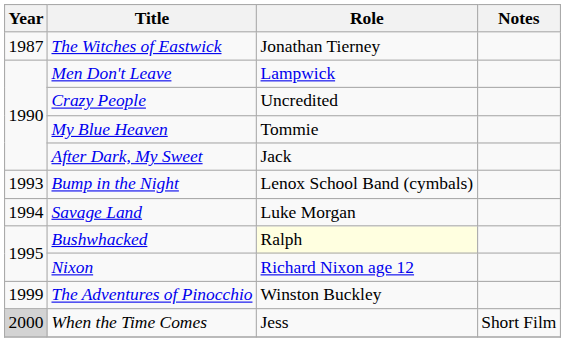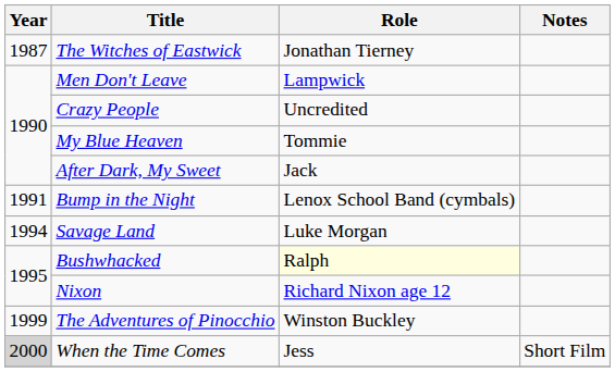Bump in the Night | Year: 1993 -> 1991
